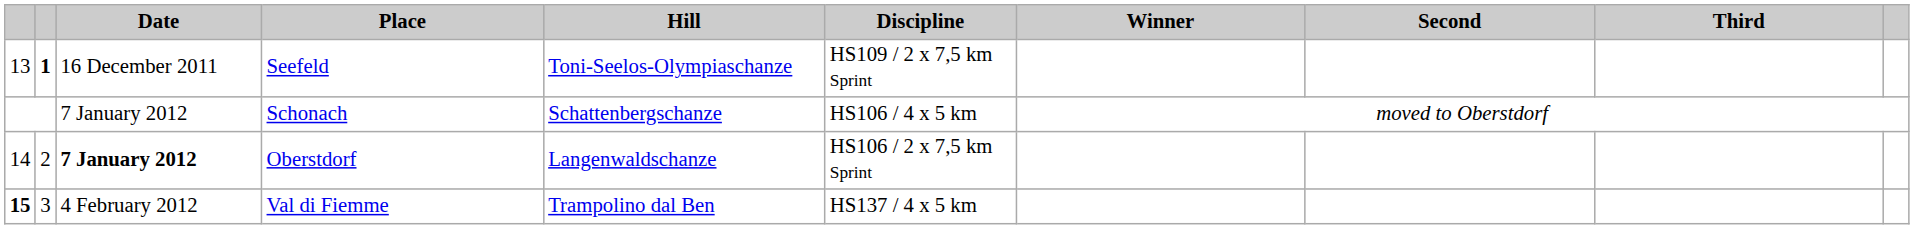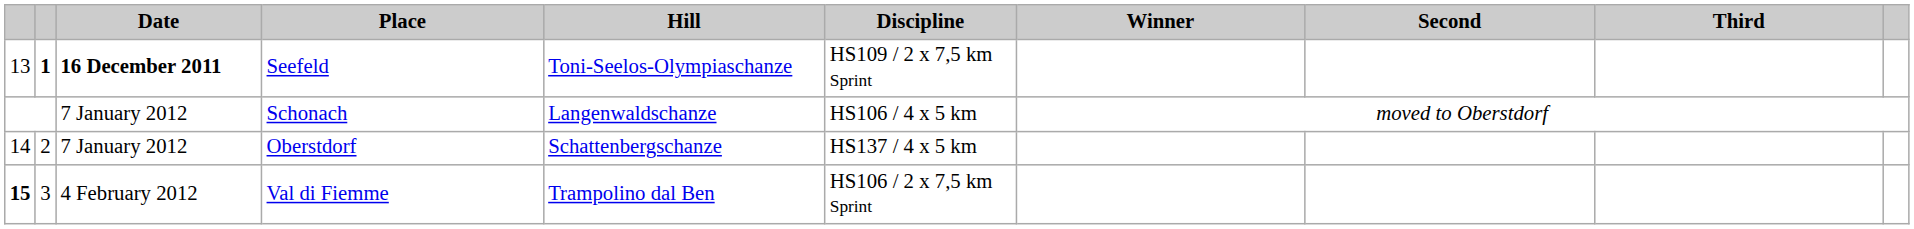Seefeld | Date: normal -> bold
Schonach | Hill: Schattenbergschanze -> Langenwaldschanze
Oberstdorf | Date: bold -> normal
Oberstdorf | Hill: Langenwaldschanze -> Schattenbergschanze
Oberstdorf | Discipline: HS106 / 2 x 7,5 km Sprint -> HS137 / 4 x 5 km
Val di Fiemme | Discipline: HS137 / 4 x 5 km -> HS106 / 2 x 7,5 km Sprint
